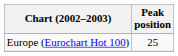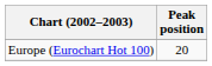Europe (Eurochart Hot 100) | Peak position: 25 -> 20
